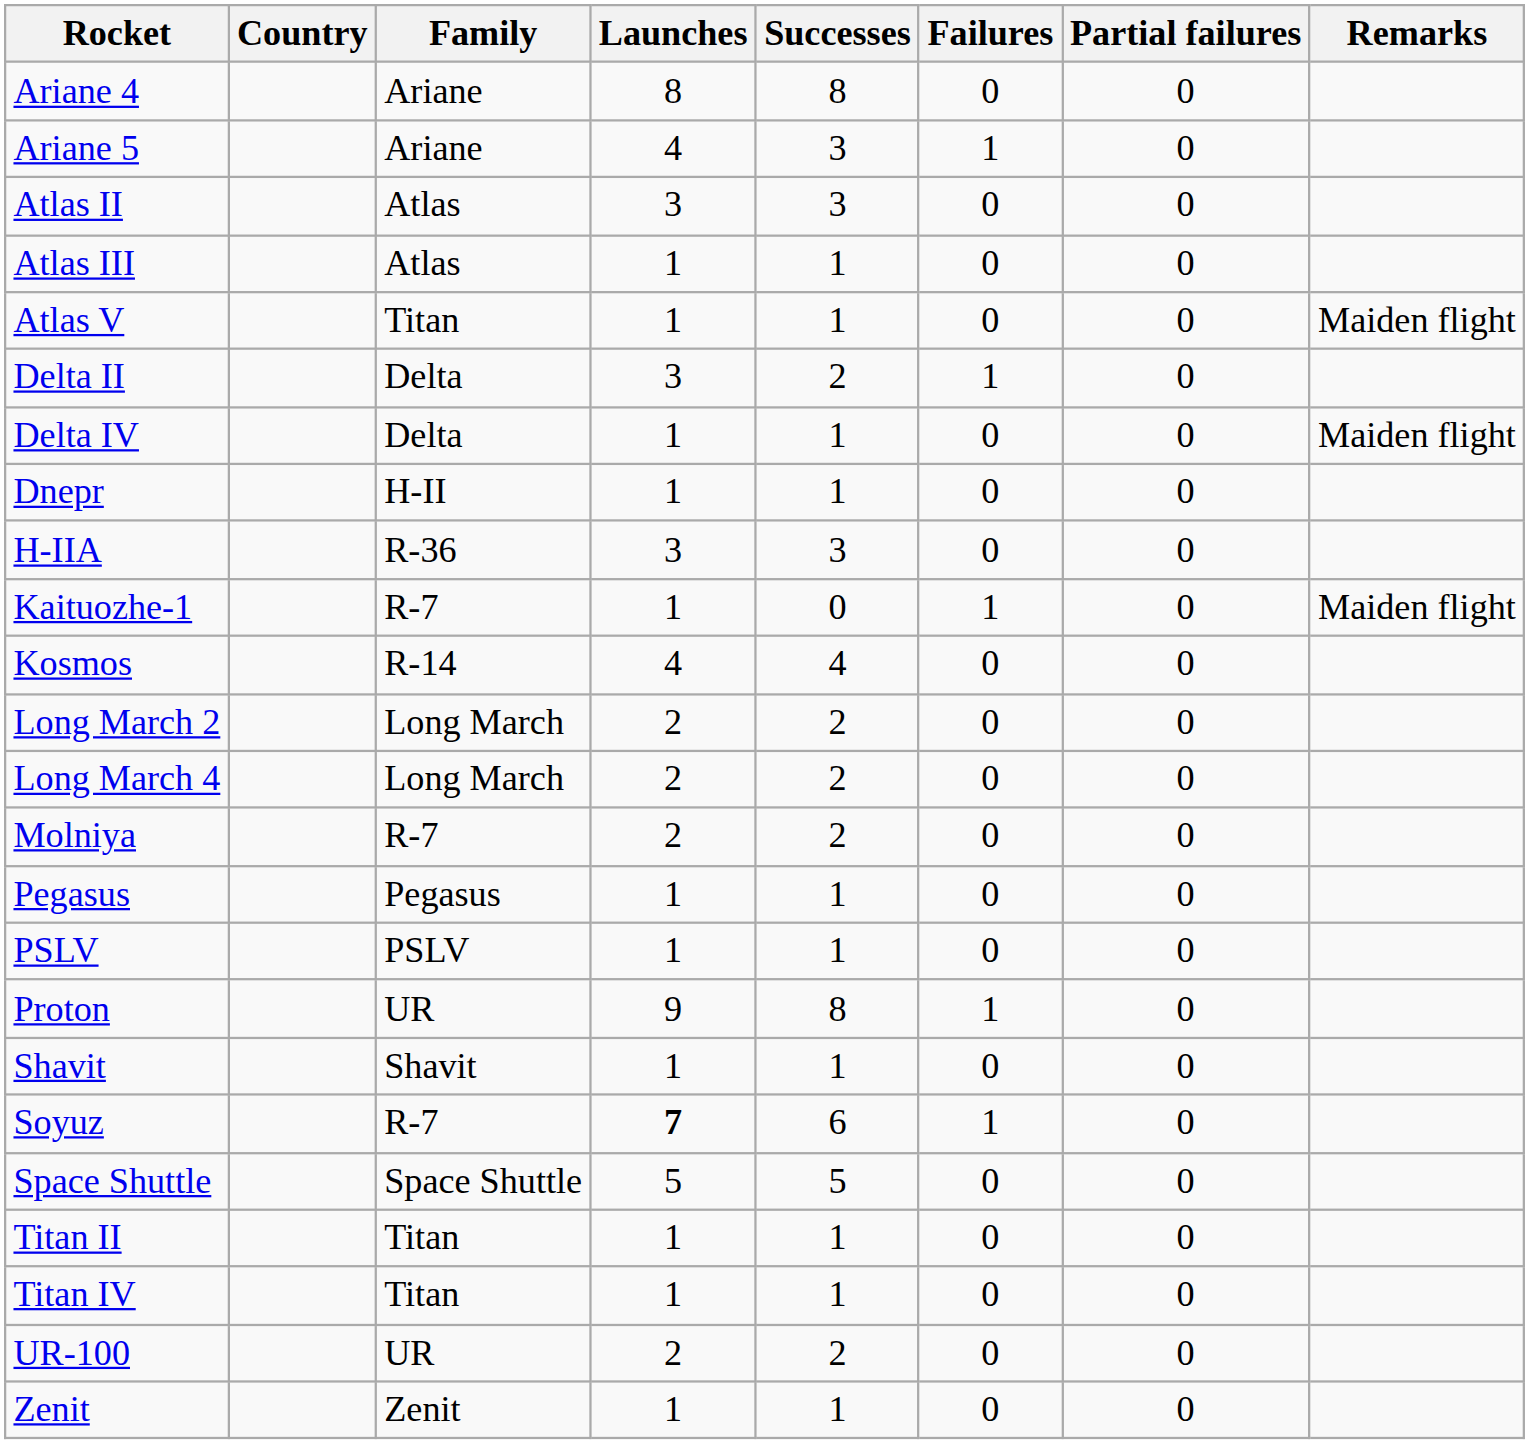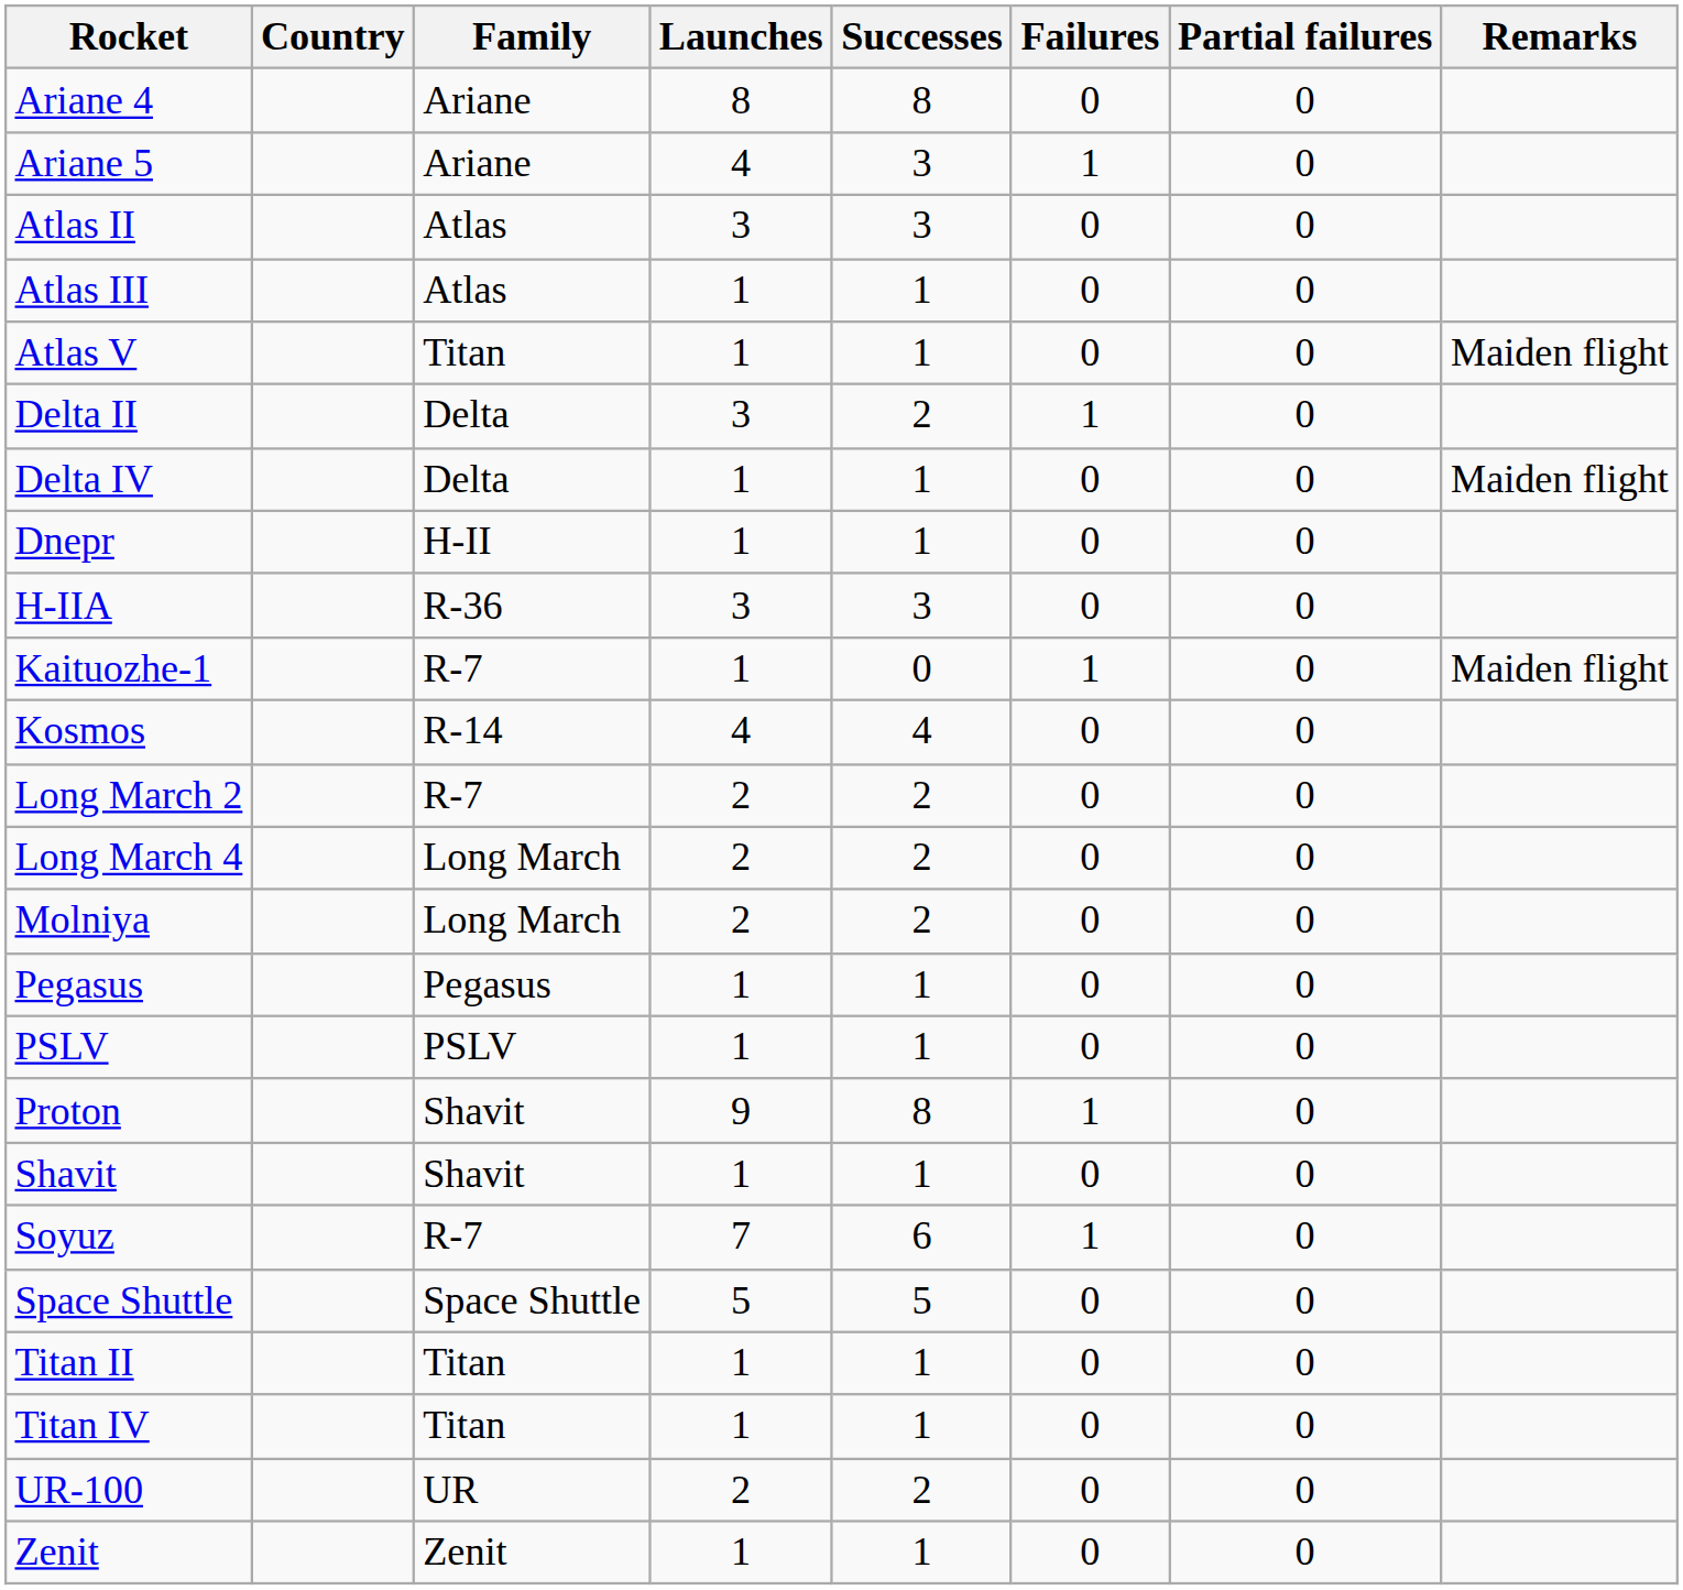Long March 2 | Family: Long March -> R-7
Molniya | Family: R-7 -> Long March
Proton | Family: UR -> Shavit
Soyuz | Launches: bold -> normal
